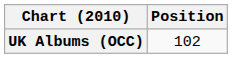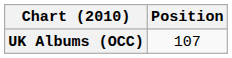UK Albums (OCC) | Position: 102 -> 107
